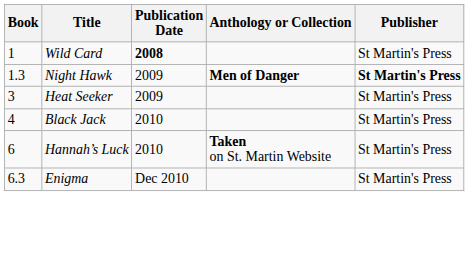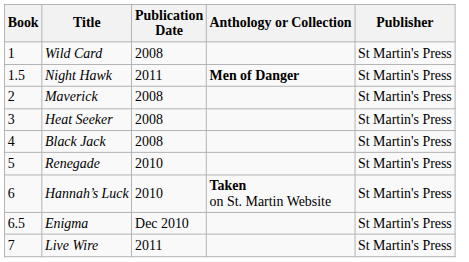Wild Card | Publication Date: bold -> normal
Night Hawk | Book: 1.3 -> 1.5
Night Hawk | Publication Date: 2009 -> 2011
Night Hawk | Publisher: bold -> normal
+ row: 2 | Maverick | 2008 | St Martin's Press
Heat Seeker | Publication Date: 2009 -> 2008
Black Jack | Publication Date: 2010 -> 2008
+ row: 5 | Renegade | 2010 | St Martin's Press
Enigma | Book: 6.3 -> 6.5
+ row: 7 | Live Wire | 2011 | St Martin's Press
